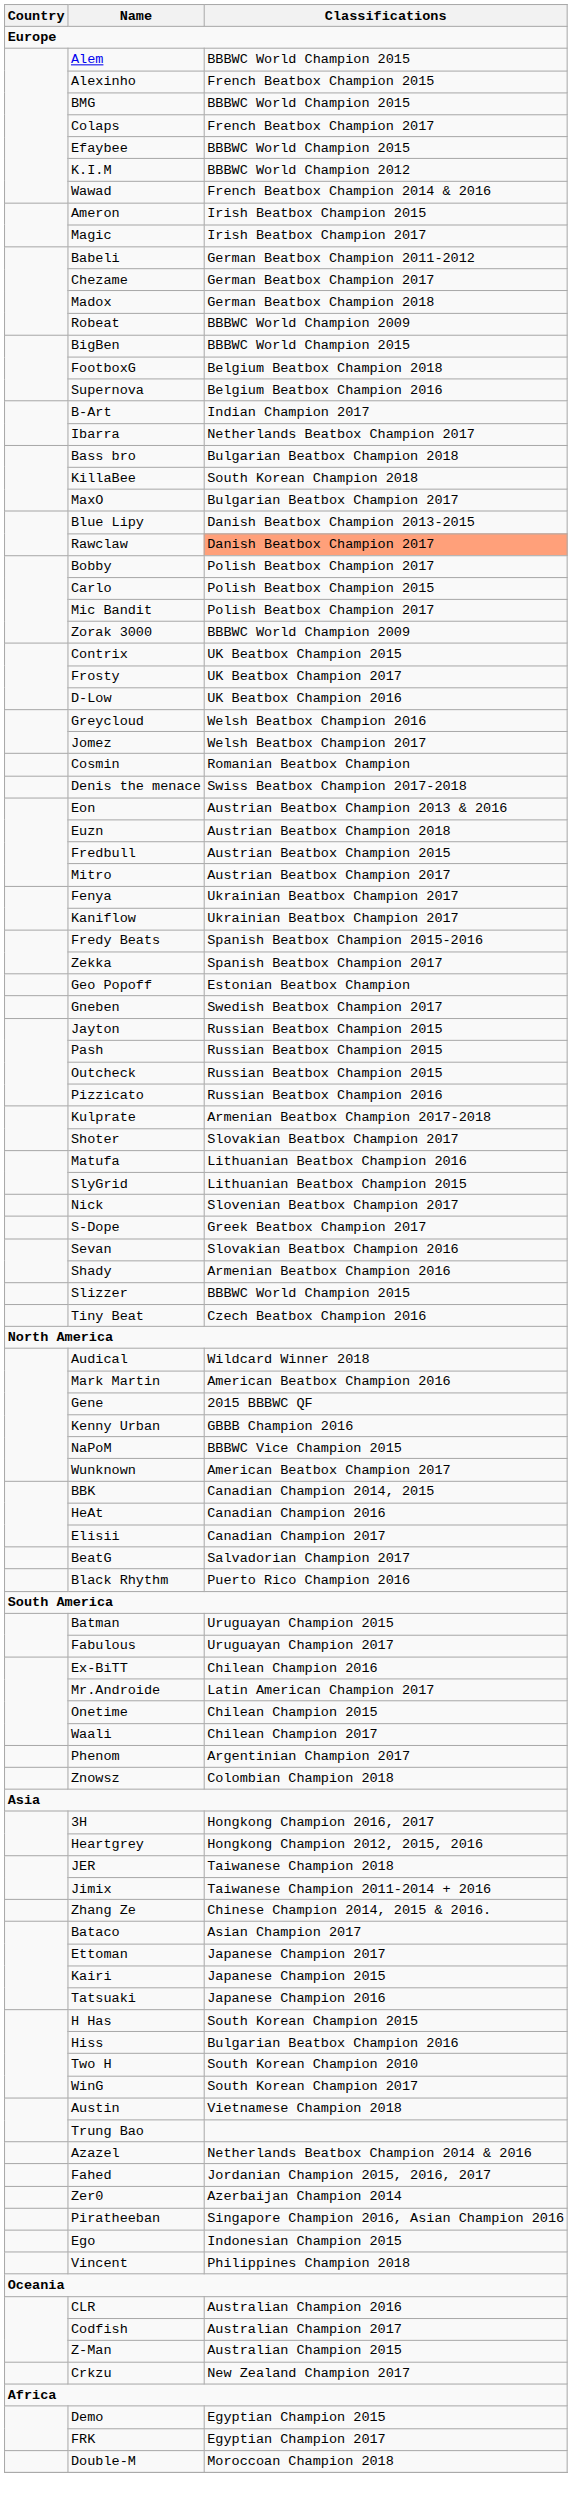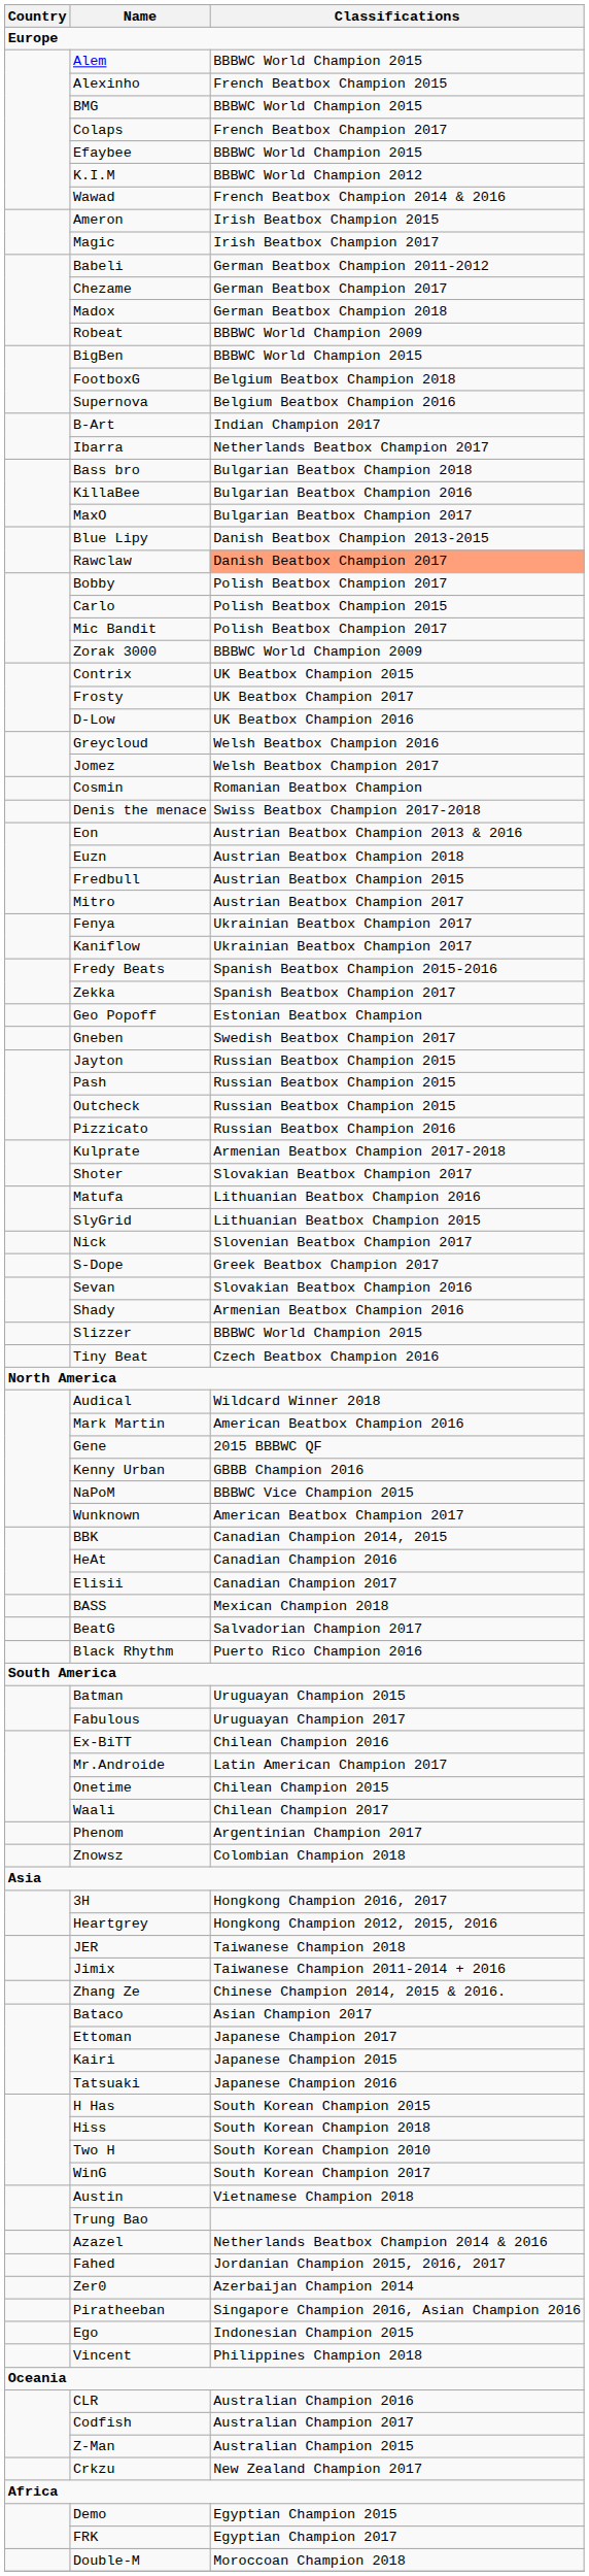KillaBee | Classifications: South Korean Champion 2018 -> Bulgarian Beatbox Champion 2016
+ row: BASS | Mexican Champion 2018
Hiss | Classifications: Bulgarian Beatbox Champion 2016 -> South Korean Champion 2018
